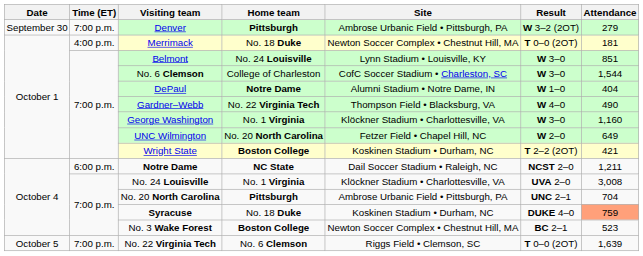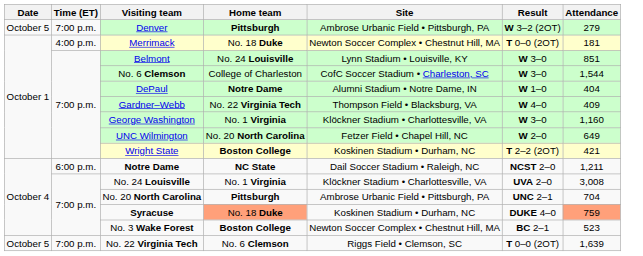Denver | Date: September 30 -> October 5
Gardner–Webb | Attendance: 490 -> 409
Syracuse | Home team: no background -> lightsalmon background
